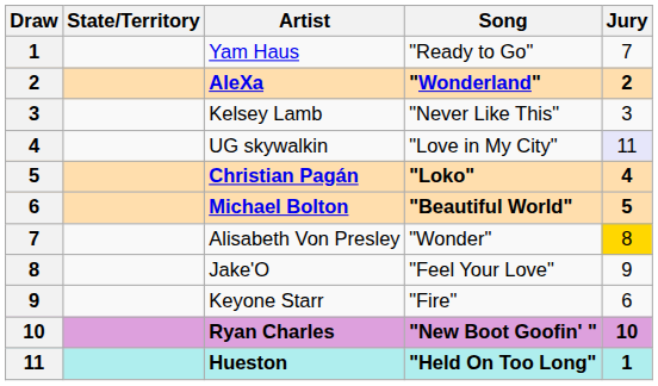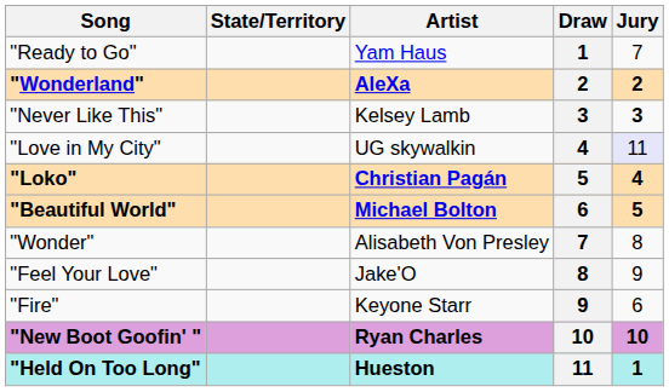columns swapped: Draw <-> Song
Kelsey Lamb | Jury: normal -> bold
Alisabeth Von Presley | Jury: gold background -> no background
